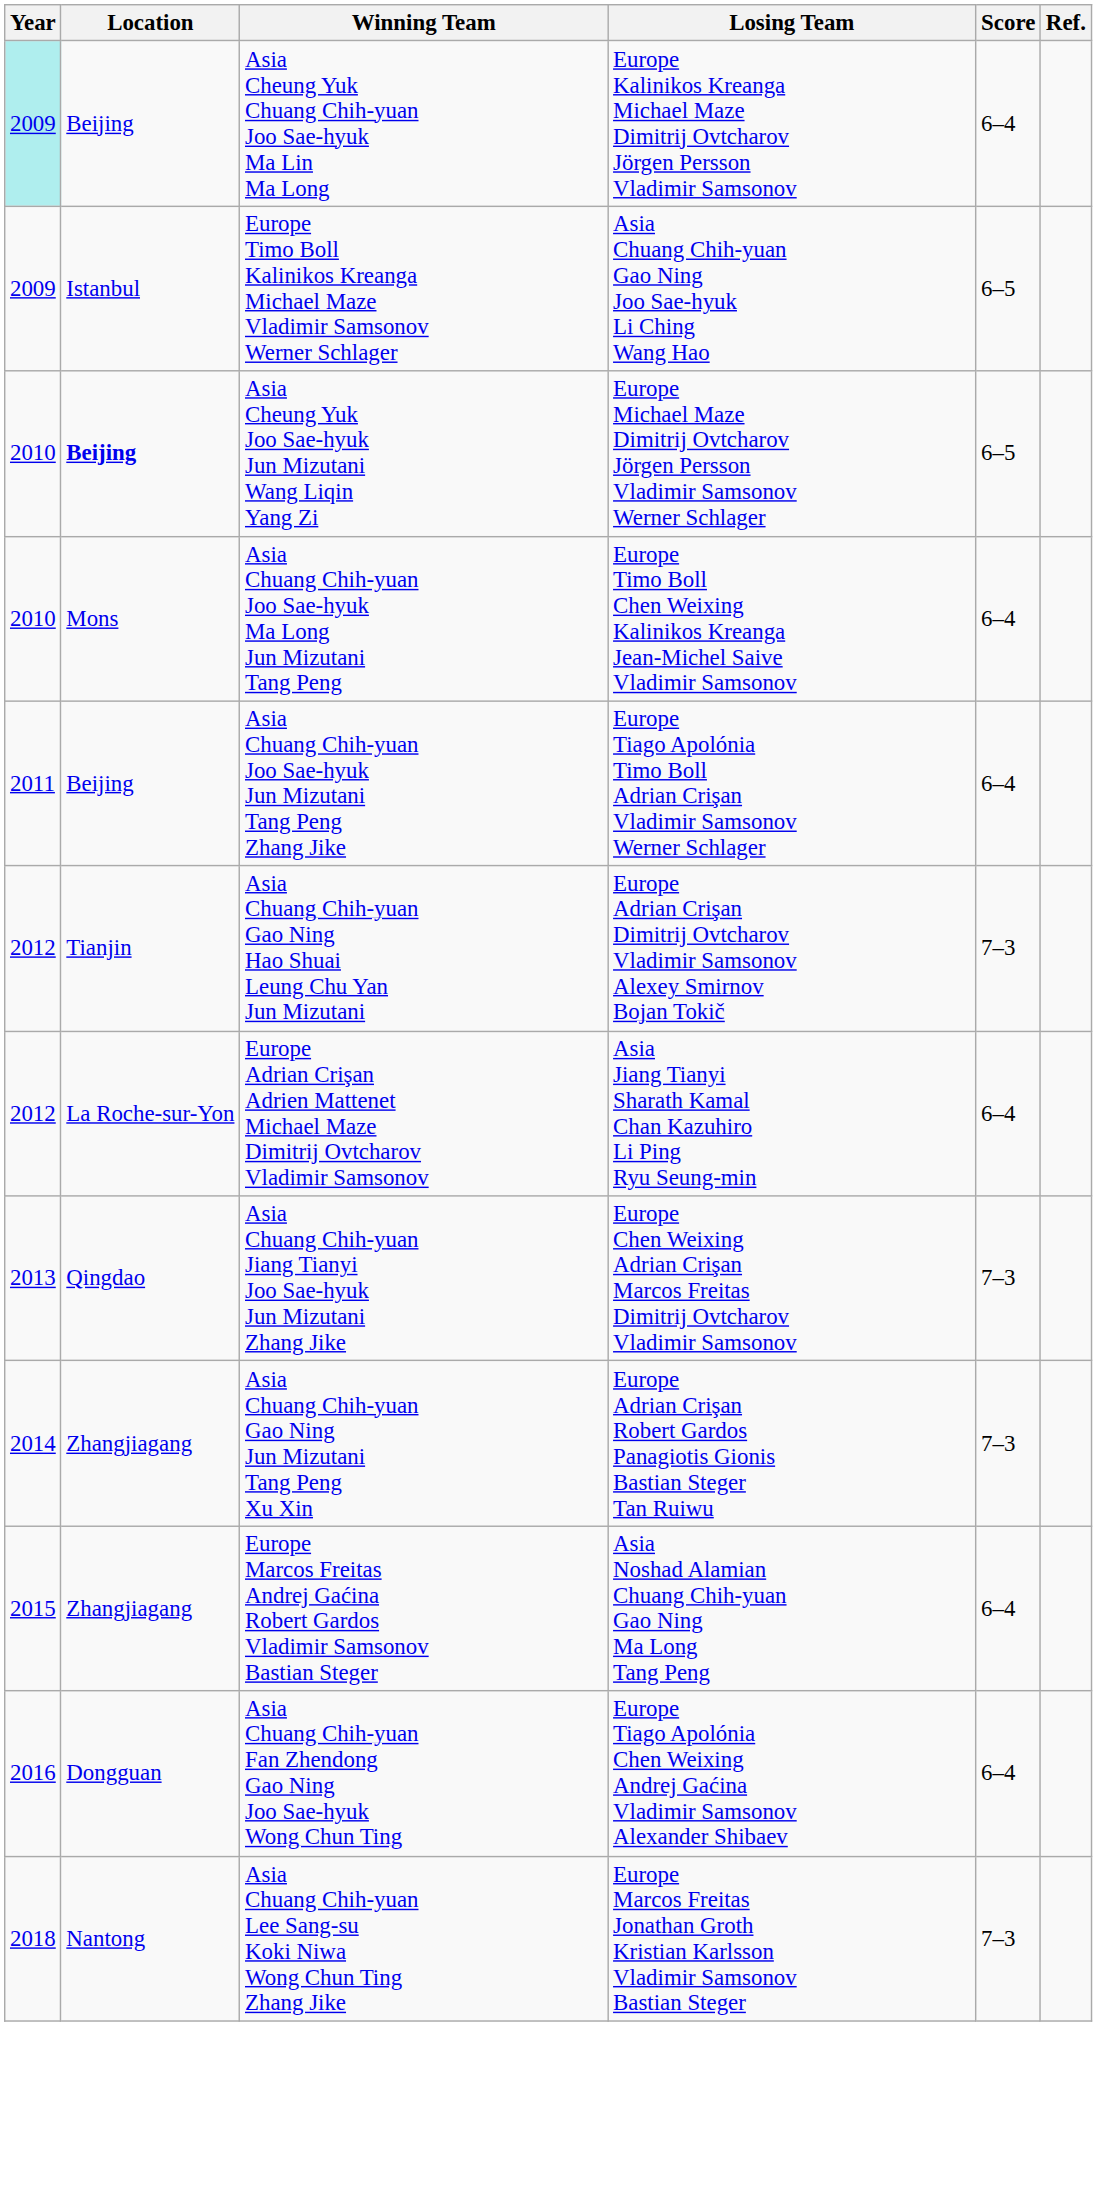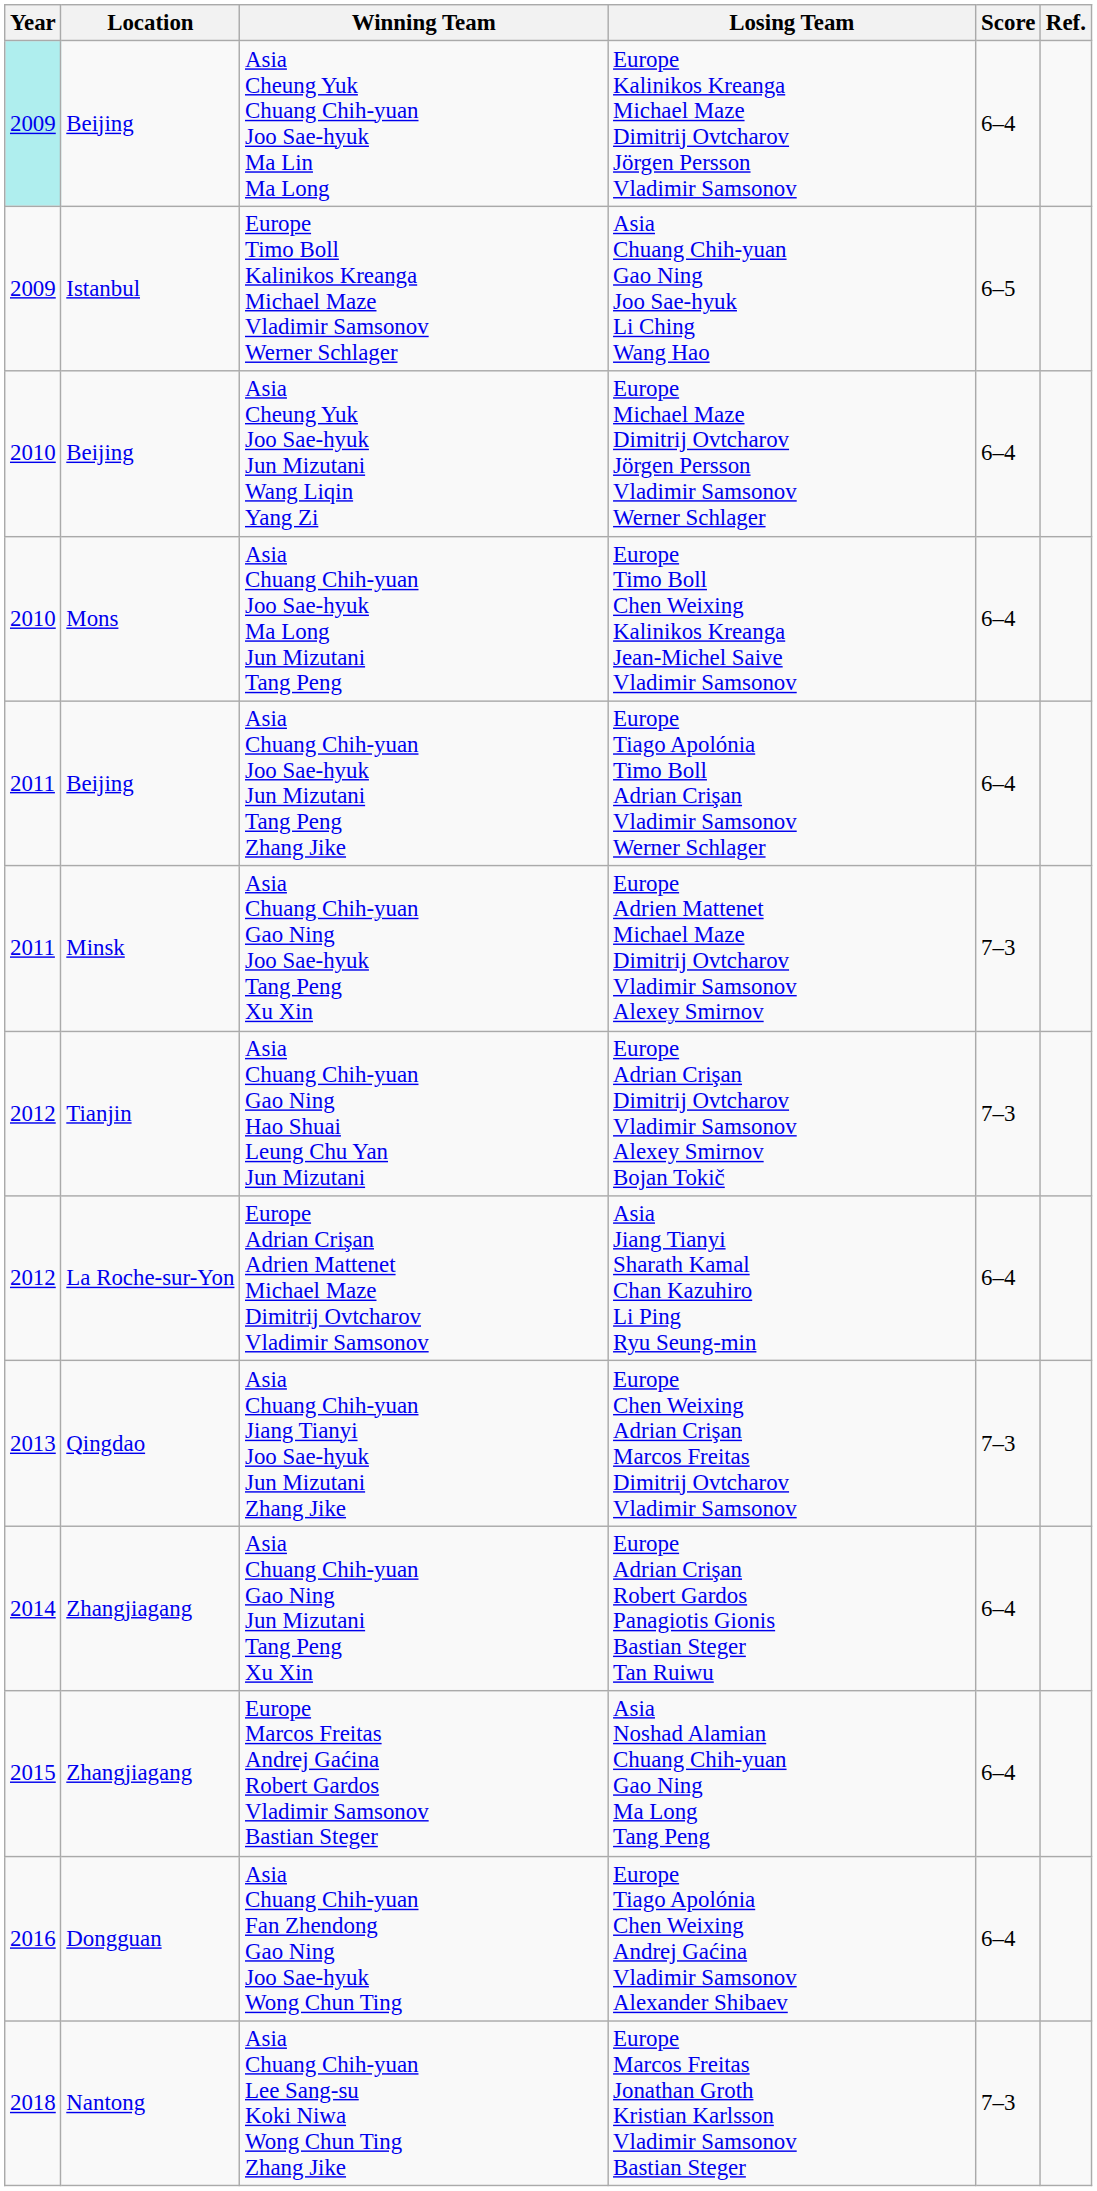Asia Cheung Yuk Joo Sae-hyuk Jun Mizutani Wang Liqin Yang Zi | Location: bold -> normal
Asia Cheung Yuk Joo Sae-hyuk Jun Mizutani Wang Liqin Yang Zi | Score: 6–5 -> 6–4
+ row: 2011 | Minsk | Asia Chuang Chih-yuan Gao Ning Joo Sae-hyuk Tang Peng Xu Xin | Europe Adrien Mattenet Michael Maze Dimitrij Ovtcharov Vladimir Samsonov Alexey Smirnov | 7–3
Asia Chuang Chih-yuan Gao Ning Jun Mizutani Tang Peng Xu Xin | Score: 7–3 -> 6–4
